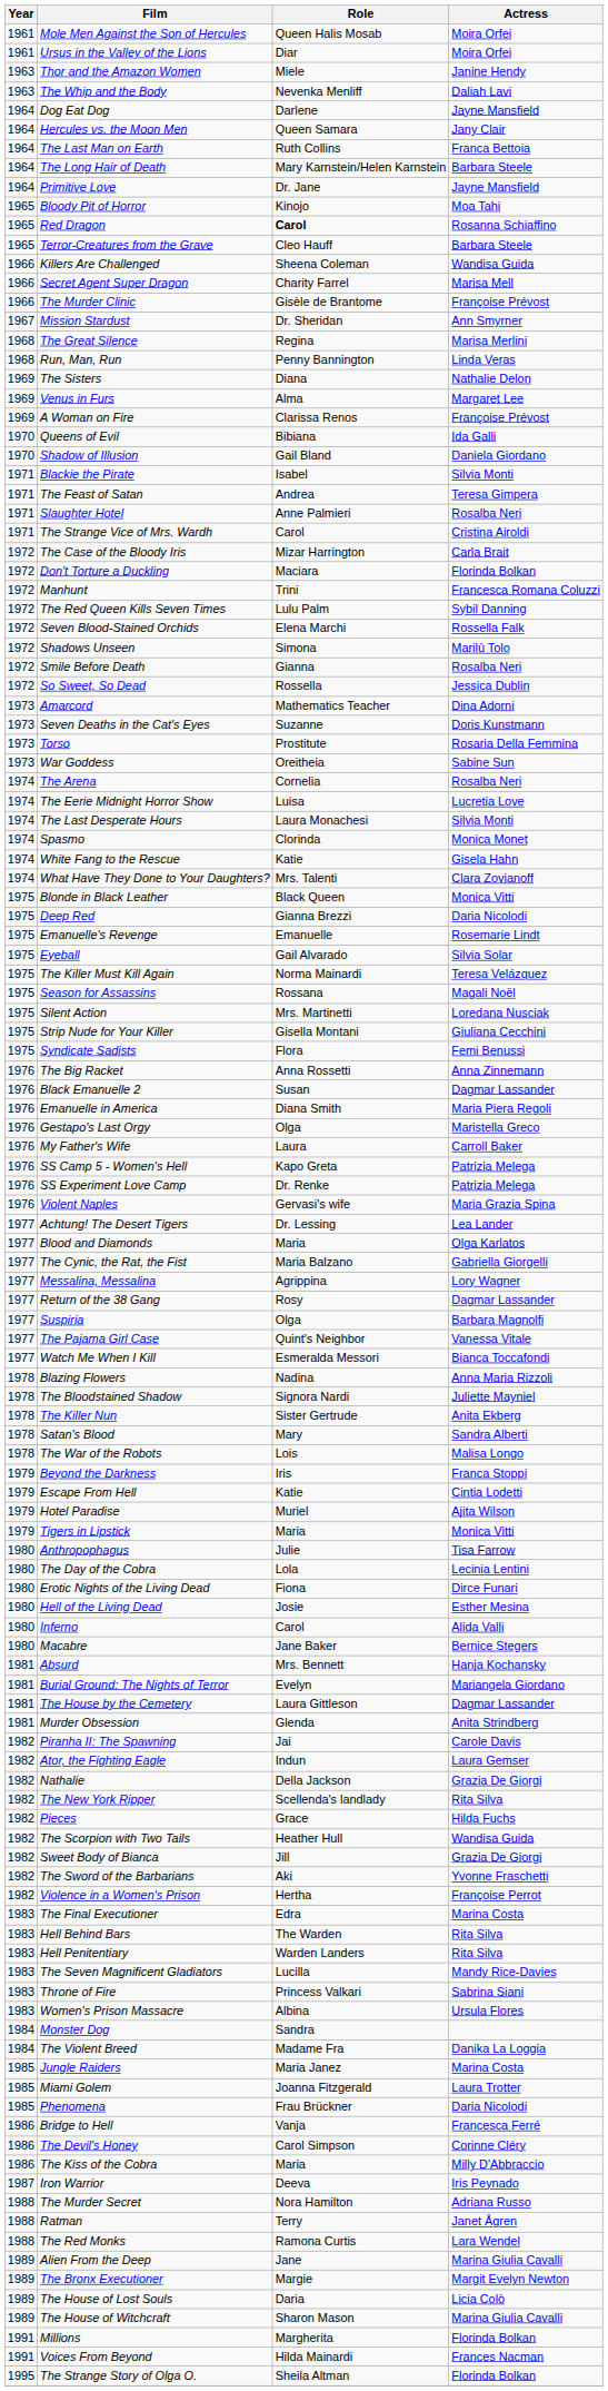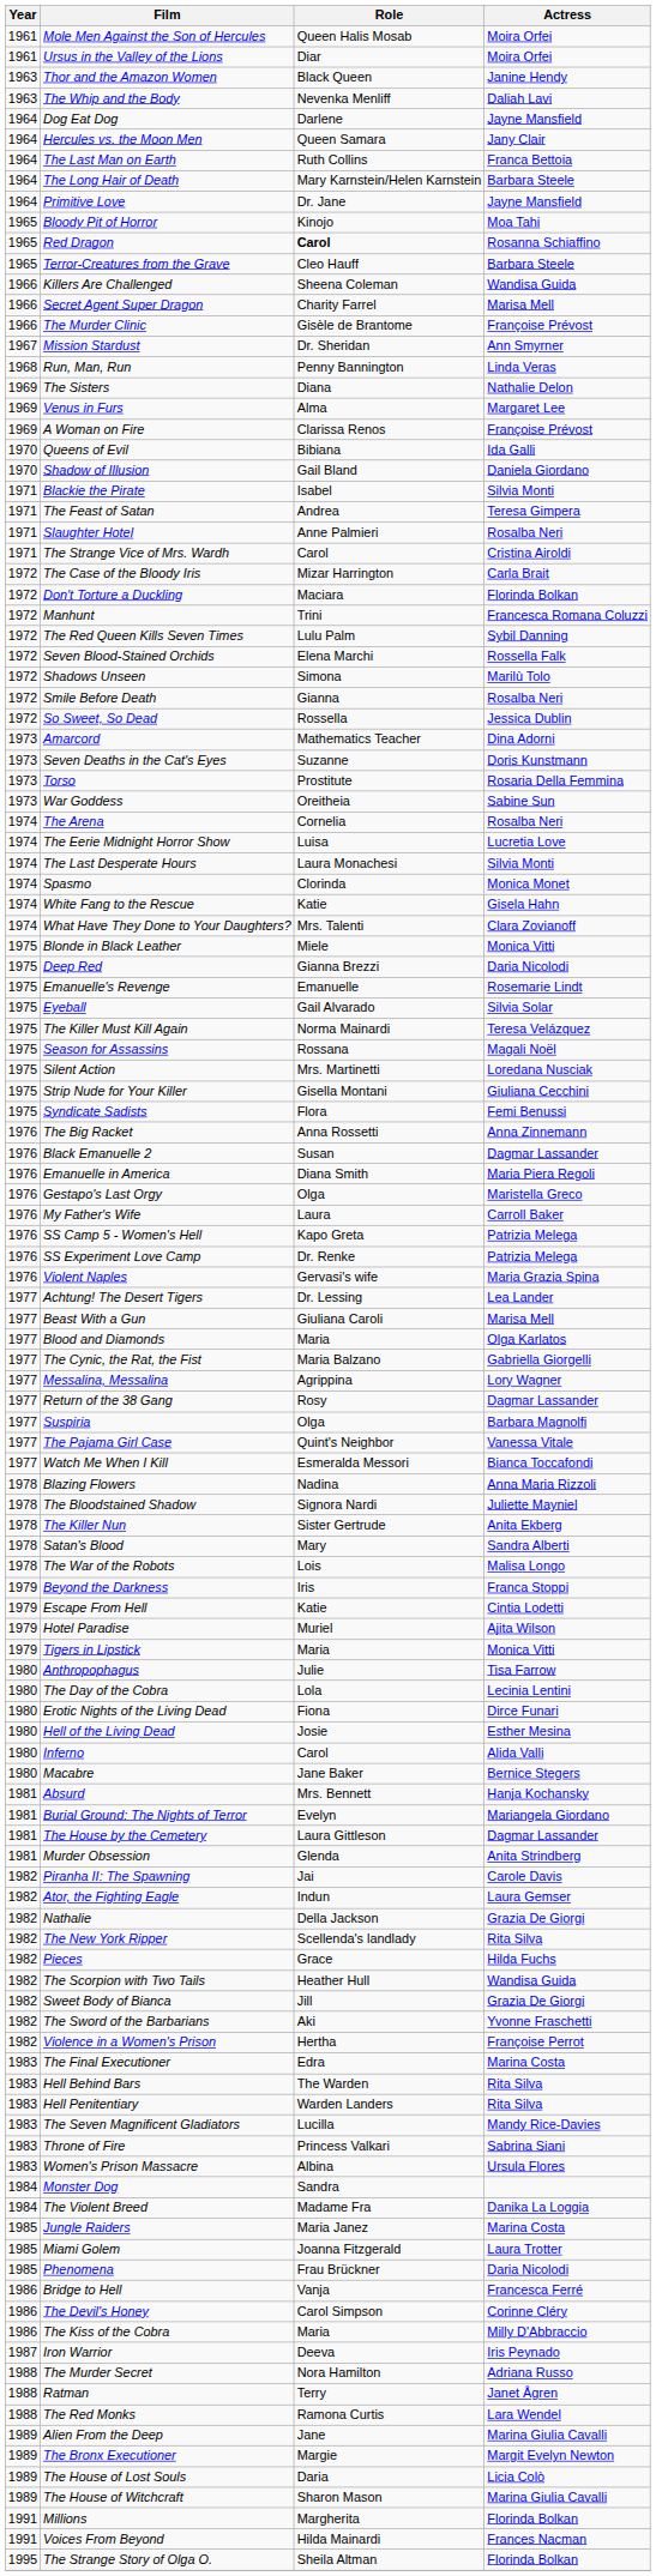Thor and the Amazon Women | Role: Miele -> Black Queen
- row: 1968 | The Great Silence | Regina | Marisa Merlini
Blonde in Black Leather | Role: Black Queen -> Miele
+ row: 1977 | Beast With a Gun | Giuliana Caroli | Marisa Mell
